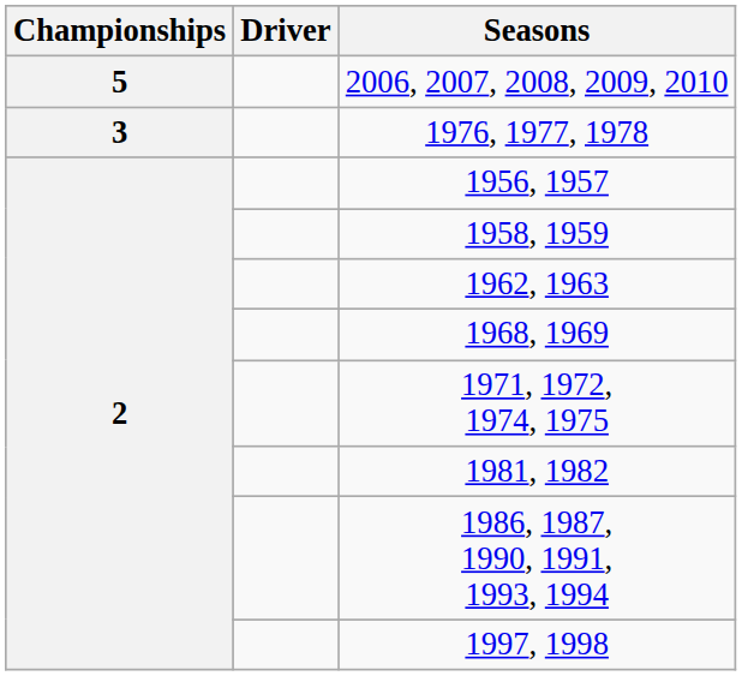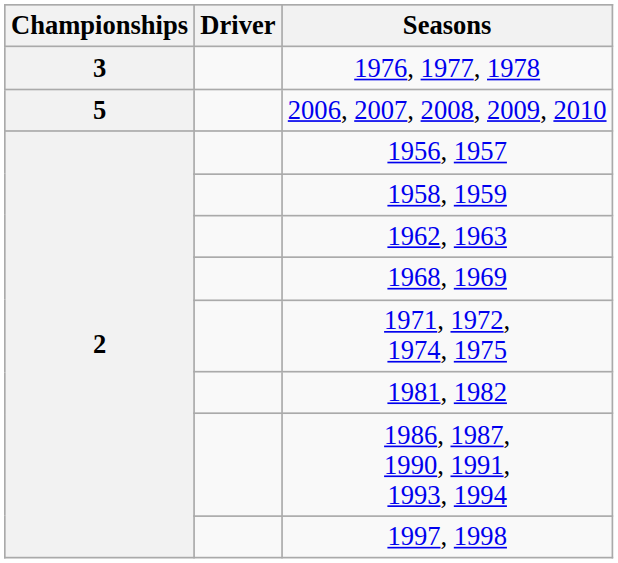rows swapped: 2006, 2007, 2008, 2009, 2010 <-> 1976, 1977, 1978
